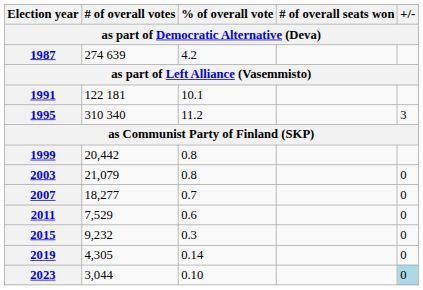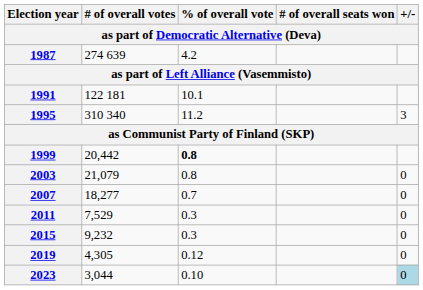1999 | % of overall vote: normal -> bold
2011 | % of overall vote: 0.6 -> 0.3
2019 | % of overall vote: 0.14 -> 0.12
